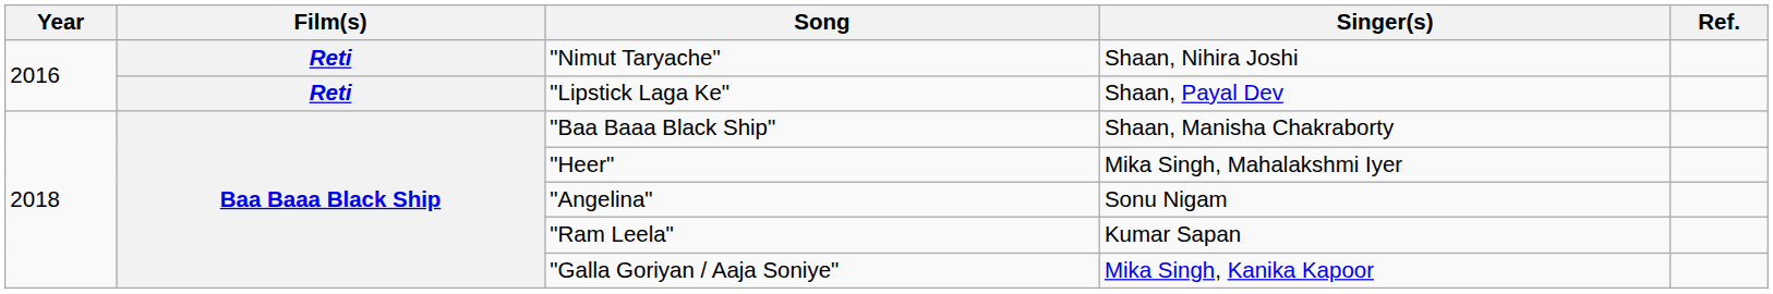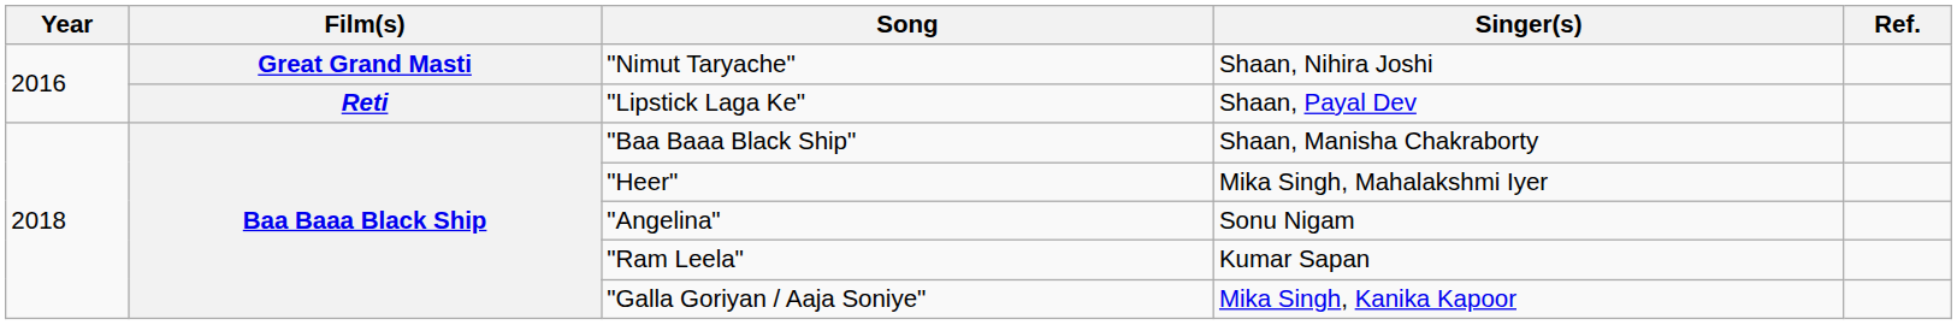"Nimut Taryache" | Film(s): Reti -> Great Grand Masti
